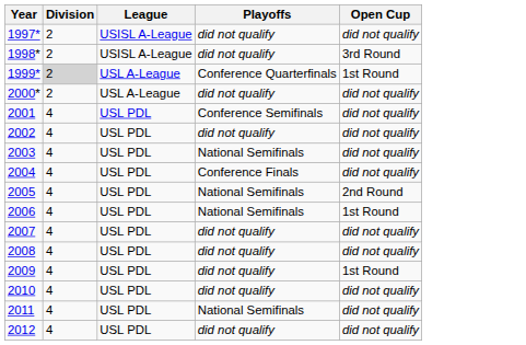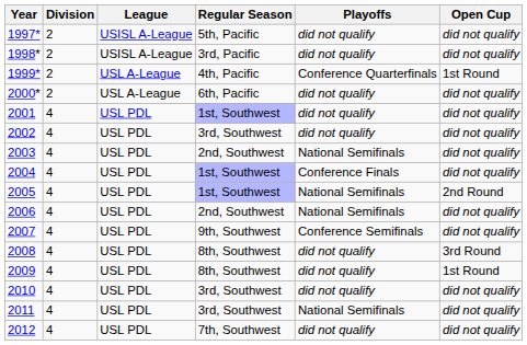+ column: Regular Season | 5th, Pacific | 3rd, Pacific | 4th, Pacific | 6th, Pacific | 1st, Southwest | 3rd, Southwest | 2nd, Southwest | 1st, Southwest | 1st, Southwest | 2nd, Southwest | 9th, Southwest | 8th, Southwest | 8th, Southwest | 3rd, Southwest | 3rd, Southwest | 7th, Southwest
1998* | Open Cup: 3rd Round -> did not qualify
1999* | Division: lightgrey background -> no background
2001 | Playoffs: Conference Semifinals -> did not qualify
2006 | Open Cup: 1st Round -> did not qualify
2007 | Playoffs: did not qualify -> Conference Semifinals
2008 | Open Cup: did not qualify -> 3rd Round
